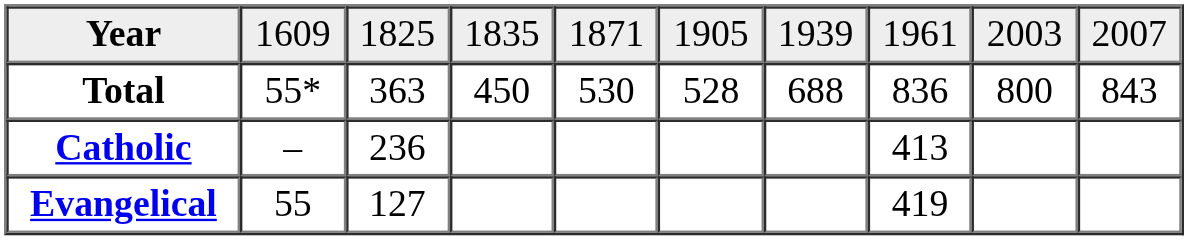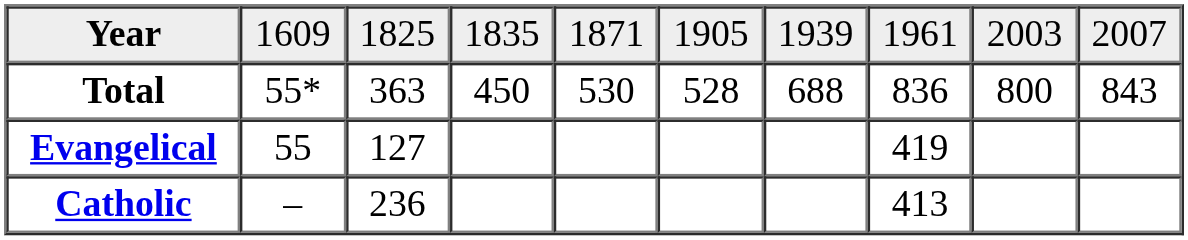rows swapped: Catholic <-> Evangelical
